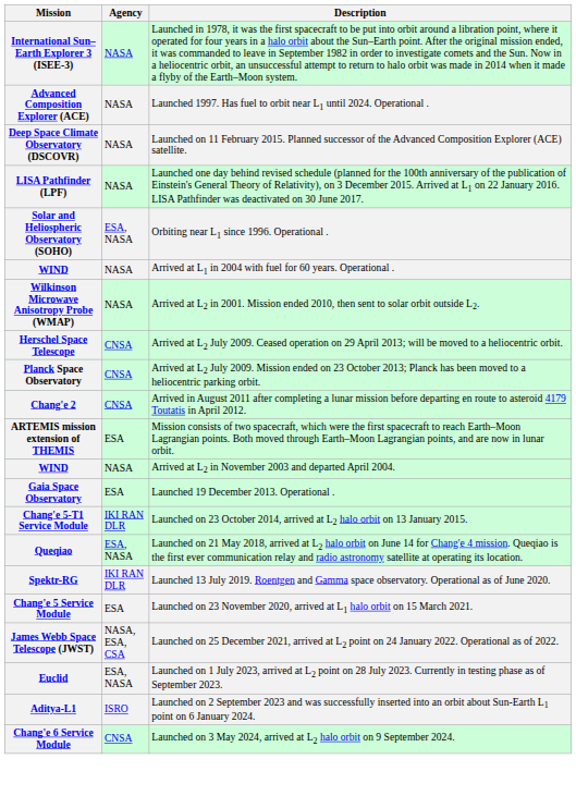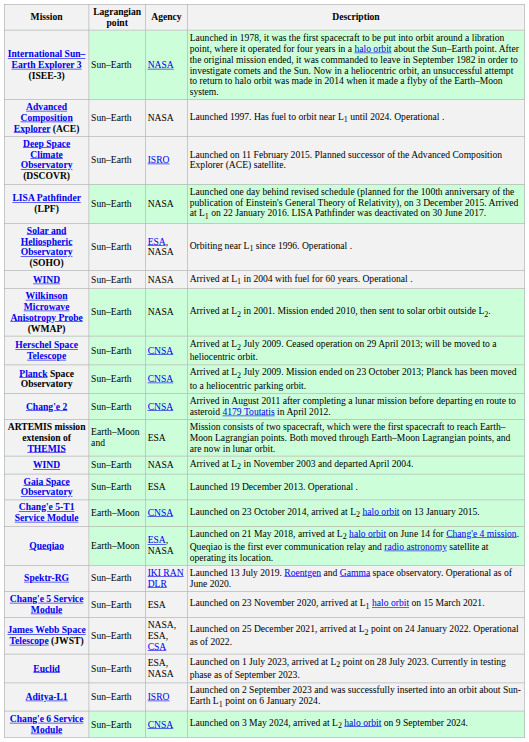+ column: Lagrangian point | Sun–Earth | Sun–Earth | Sun–Earth | Sun–Earth | Sun–Earth | Sun–Earth | Sun–Earth | Sun–Earth | Sun–Earth | Sun–Earth | Earth–Moon and | Sun–Earth | Sun–Earth | Earth–Moon | Earth–Moon | Sun–Earth | Sun–Earth | Sun–Earth | Sun–Earth | Sun–Earth | Sun–Earth
Deep Space Climate Observatory (DSCOVR) | Agency: NASA -> ISRO
Chang'e 5-T1 Service Module | Agency: IKI RAN DLR -> CNSA
